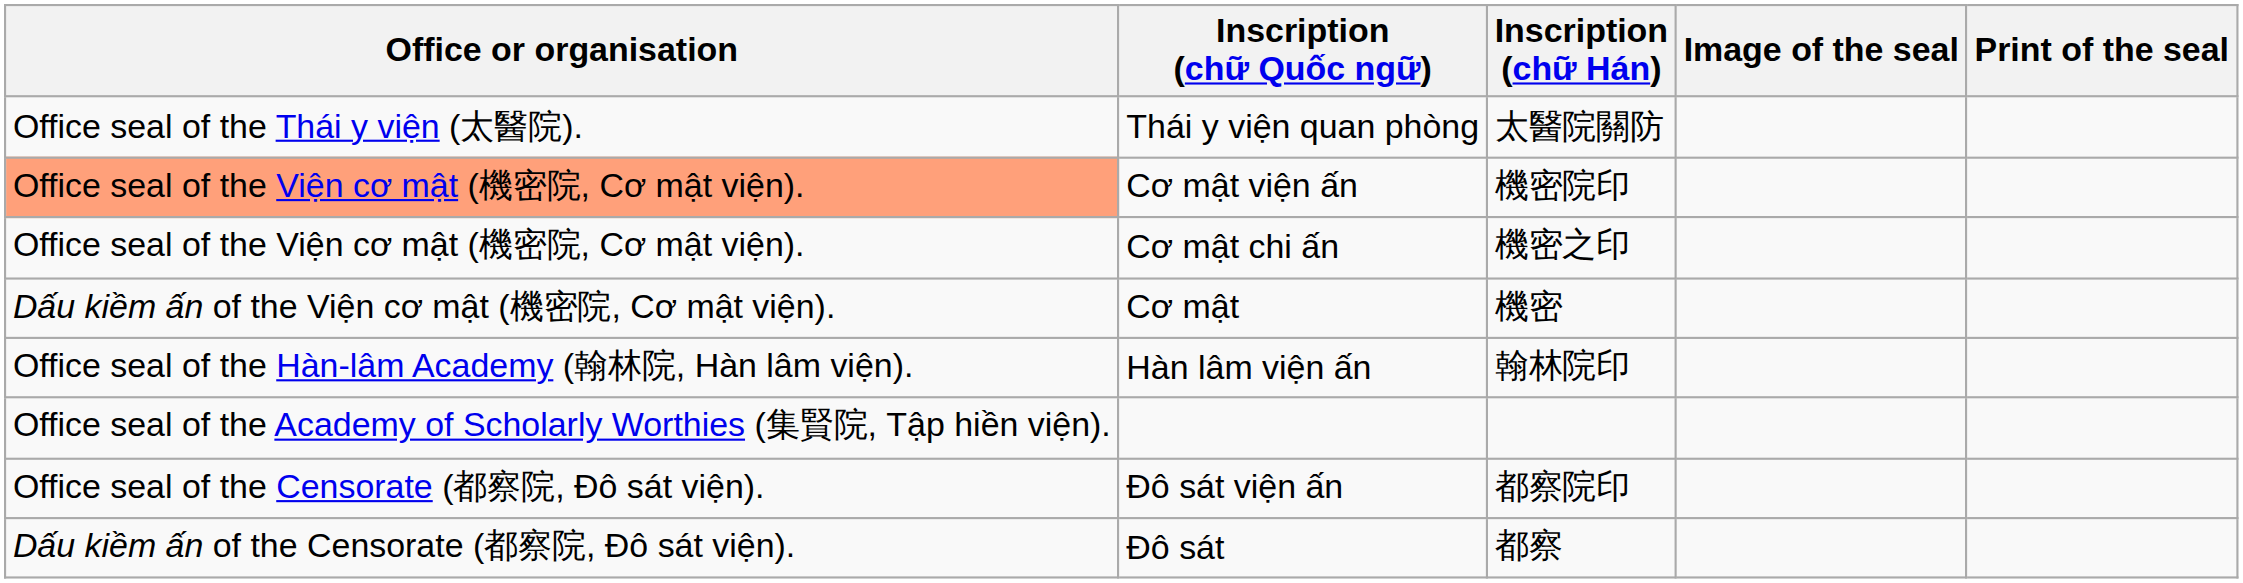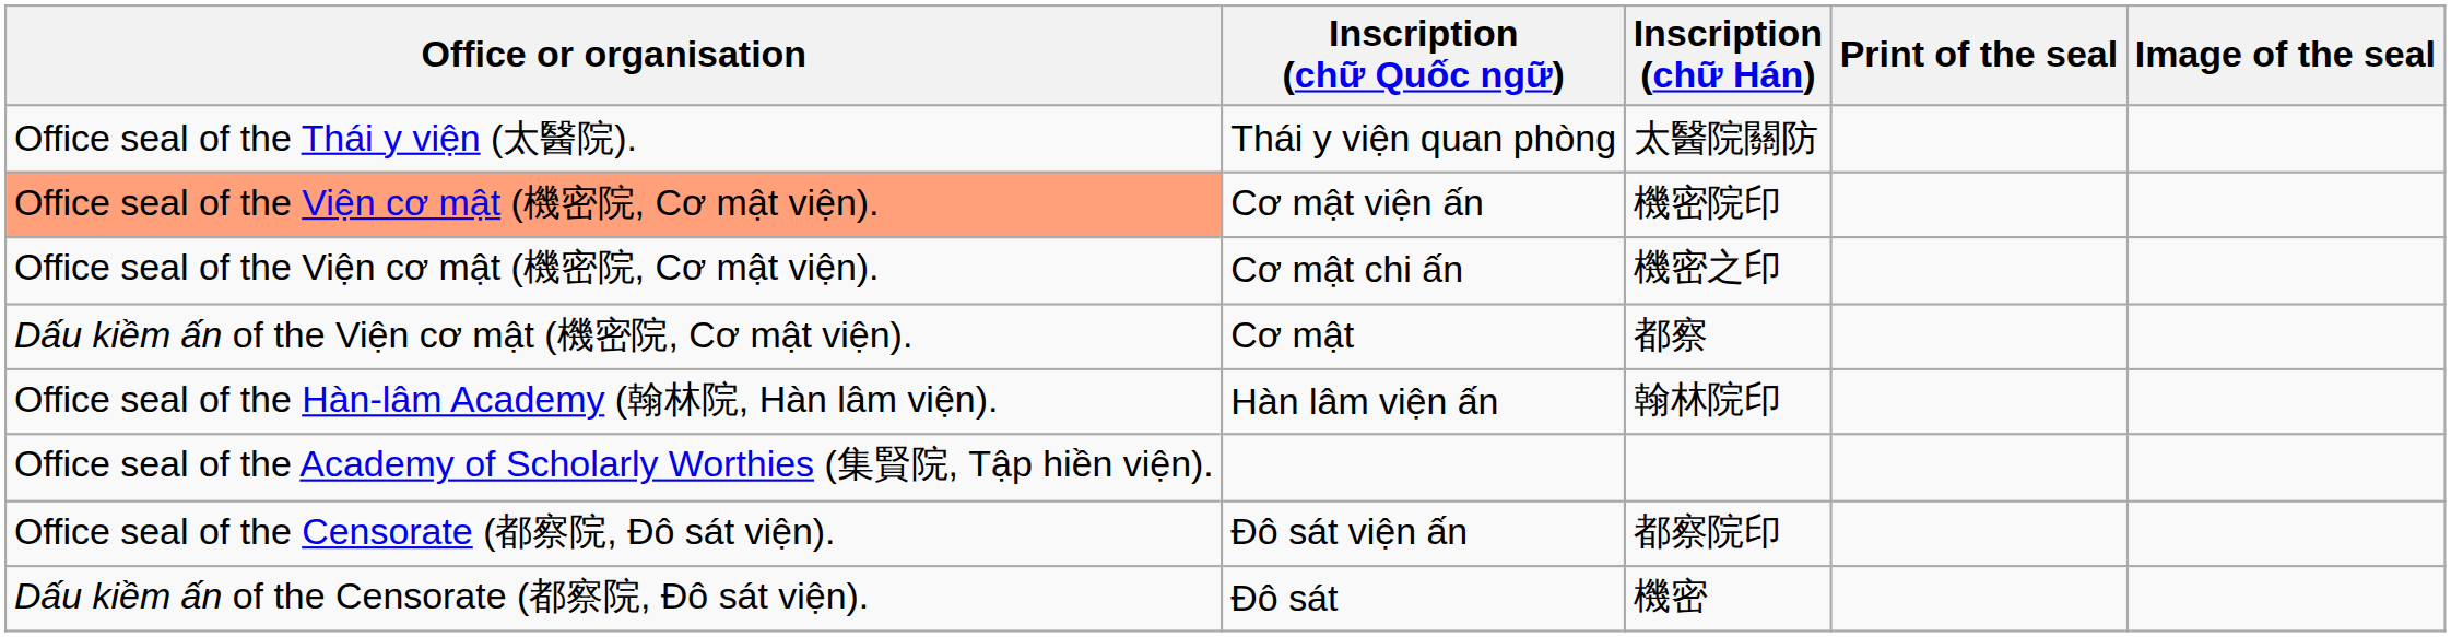columns swapped: Image of the seal <-> Print of the seal
Cơ mật | Inscription (chữ Hán): 機密 -> 都察
Đô sát | Inscription (chữ Hán): 都察 -> 機密
